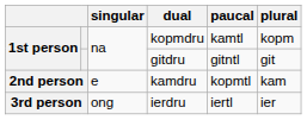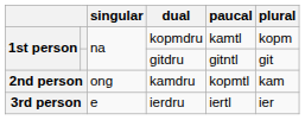kamdru | singular: e -> ong
ierdru | singular: ong -> e
